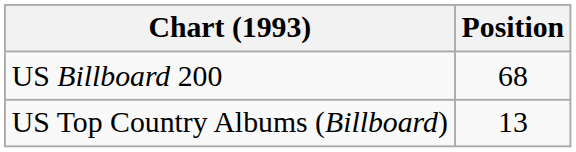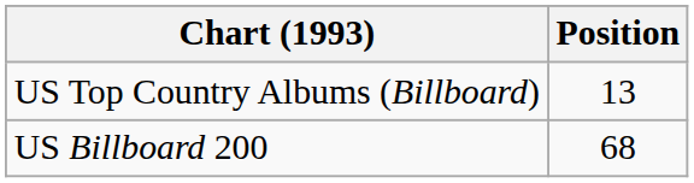rows swapped: US Billboard 200 <-> US Top Country Albums (Billboard)
